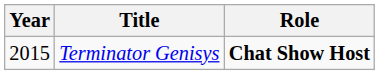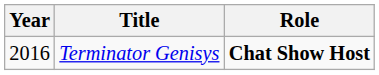Terminator Genisys | Year: 2015 -> 2016
